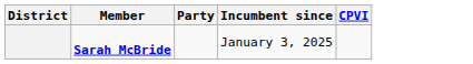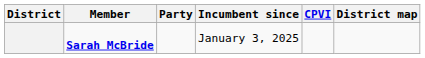+ column: District map
